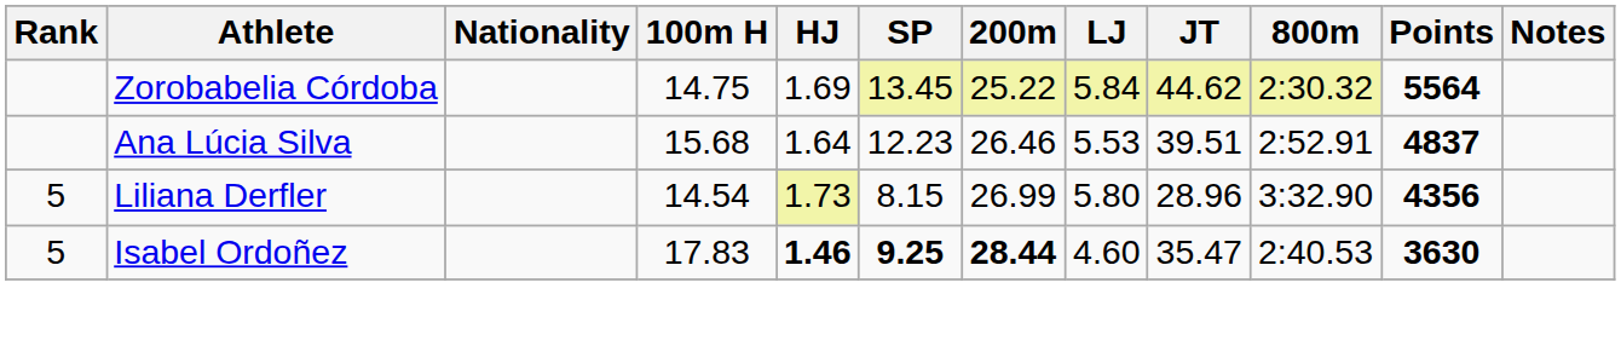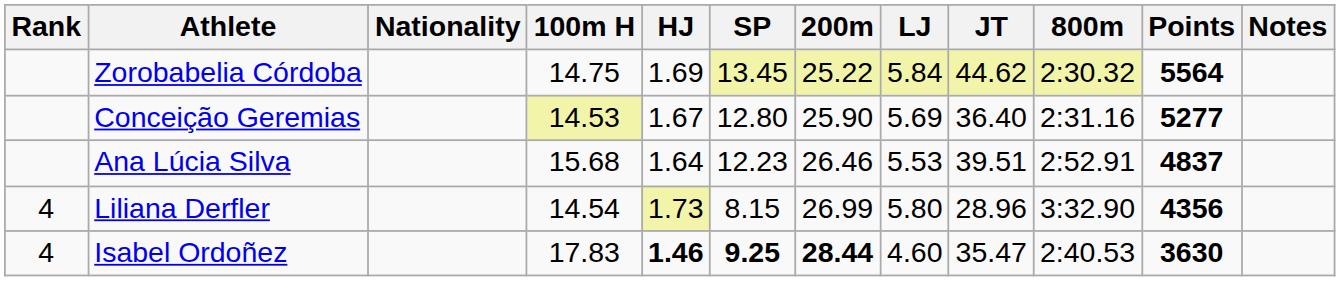+ row: Conceição Geremias | 14.53 | 1.67 | 12.80 | 25.90 | 5.69 | 36.40 | 2:31.16 | 5277
Liliana Derfler | Rank: 5 -> 4
Isabel Ordoñez | Rank: 5 -> 4
